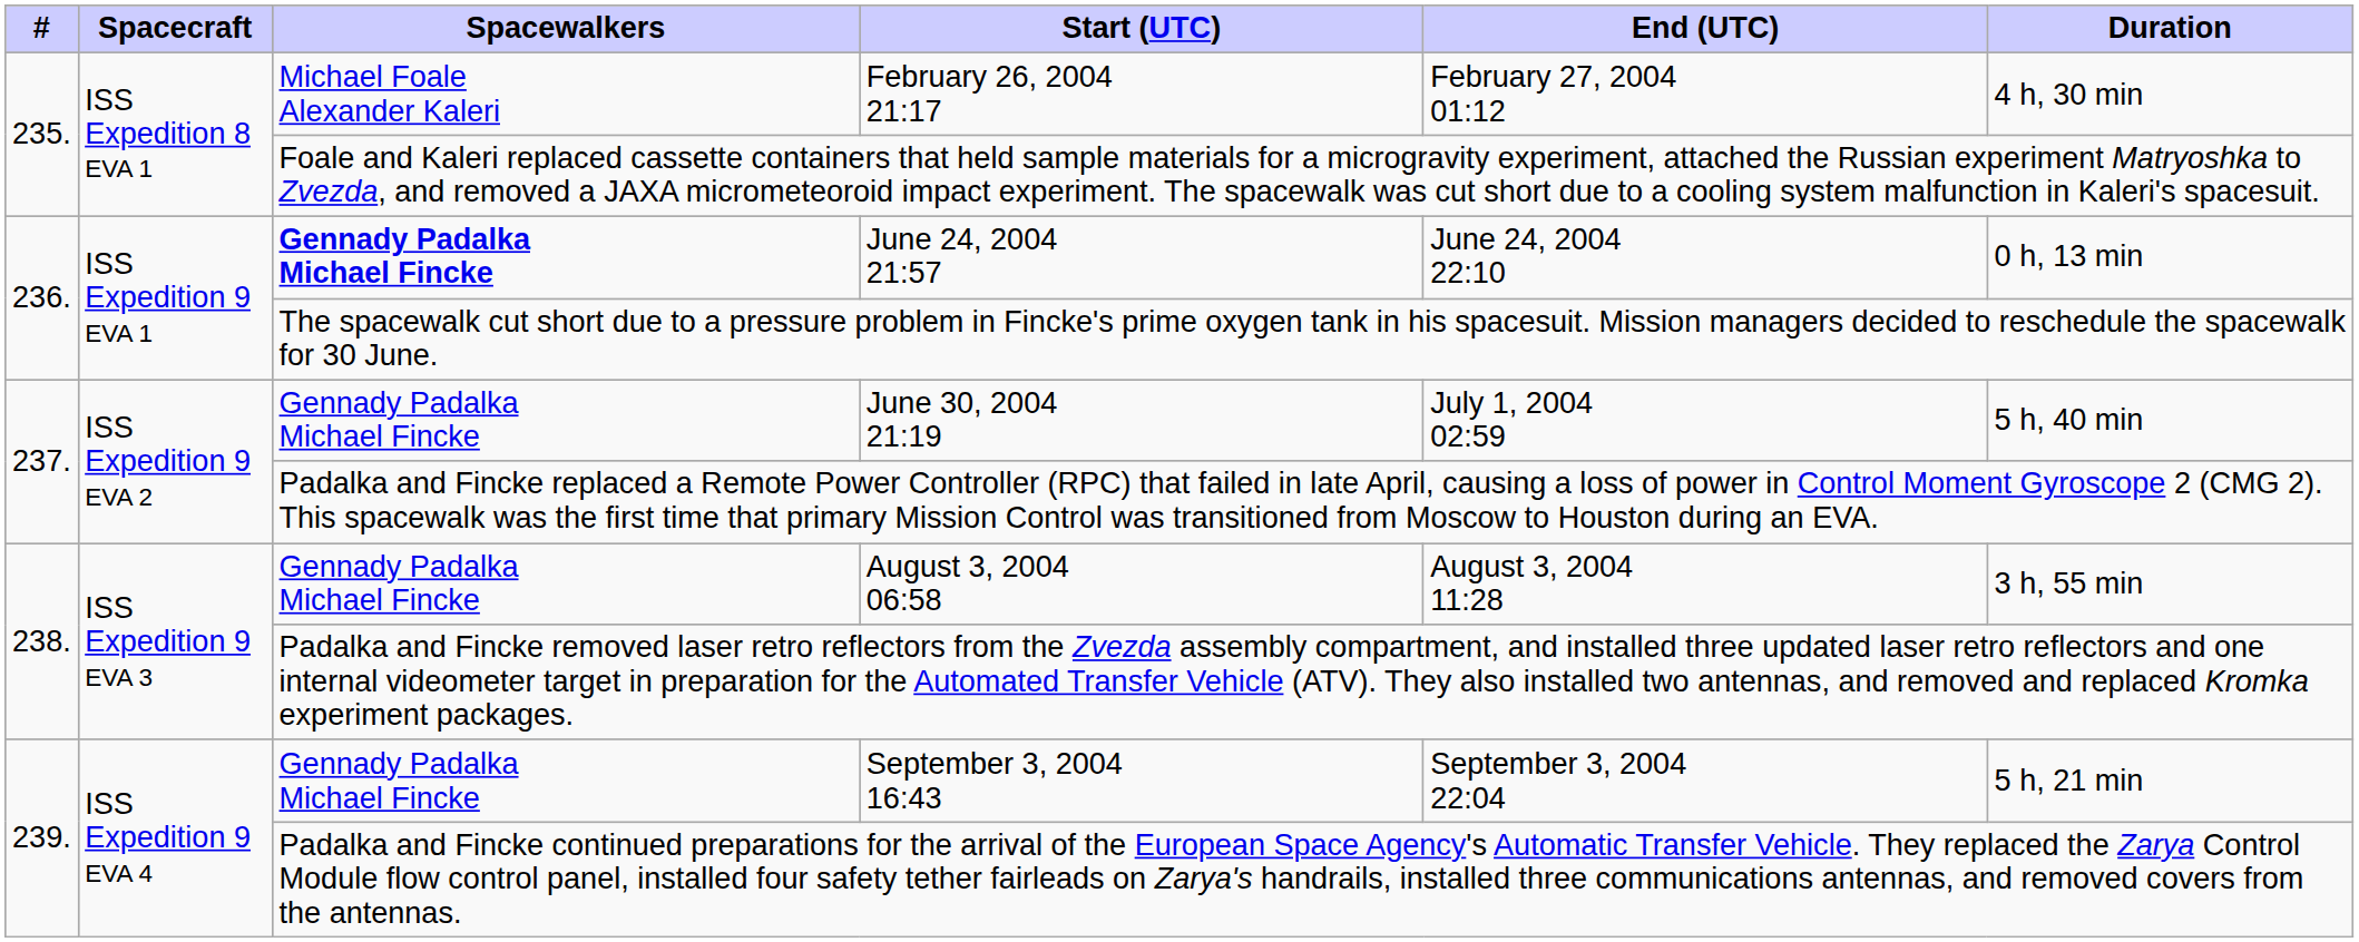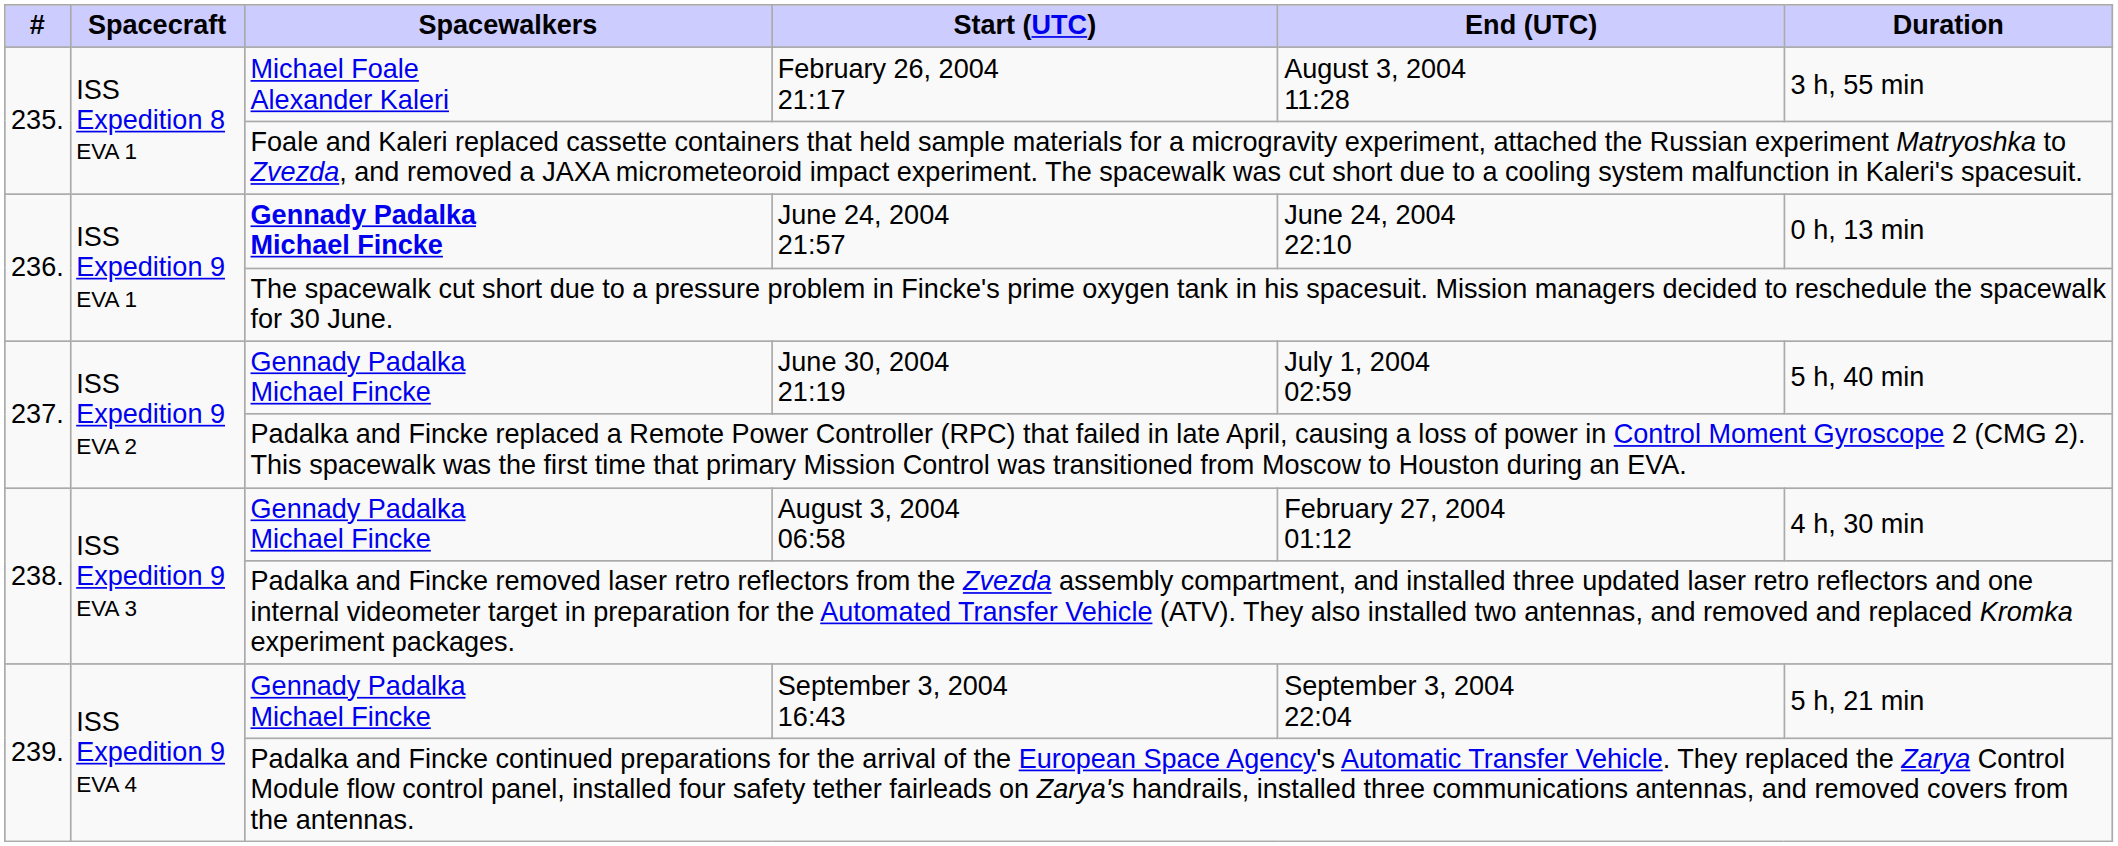February 26, 2004 21:17 | End (UTC): February 27, 2004 01:12 -> August 3, 2004 11:28
February 26, 2004 21:17 | Duration: 4 h, 30 min -> 3 h, 55 min
August 3, 2004 06:58 | End (UTC): August 3, 2004 11:28 -> February 27, 2004 01:12
August 3, 2004 06:58 | Duration: 3 h, 55 min -> 4 h, 30 min
